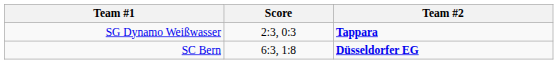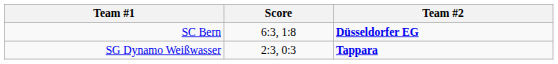rows swapped: SC Bern <-> SG Dynamo Weißwasser
